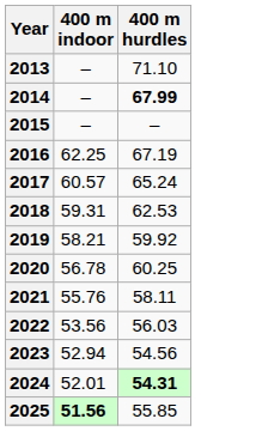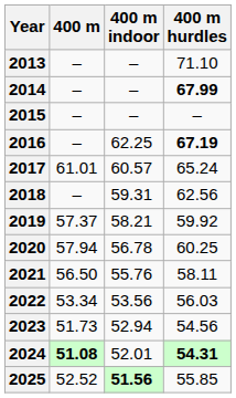+ column: 400 m | – | – | – | – | 61.01 | – | 57.37 | 57.94 | 56.50 | 53.34 | 51.73 | 51.08 | 52.52
2016 | 400 m hurdles: normal -> bold
2018 | 400 m hurdles: 62.53 -> 62.56
